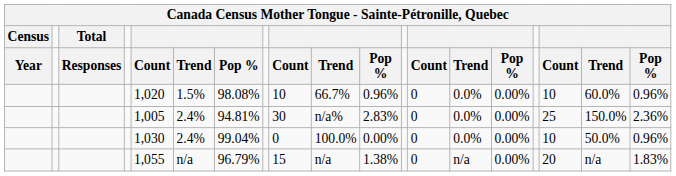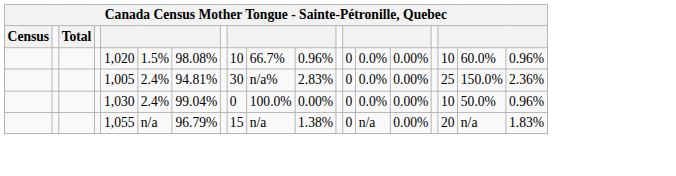- row: Year | Responses | Count | Trend | Pop % | Count | Trend | Pop % | Count | Trend | Pop % | Count | Trend | Pop %
